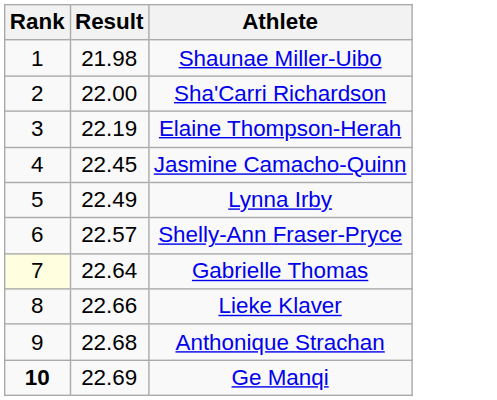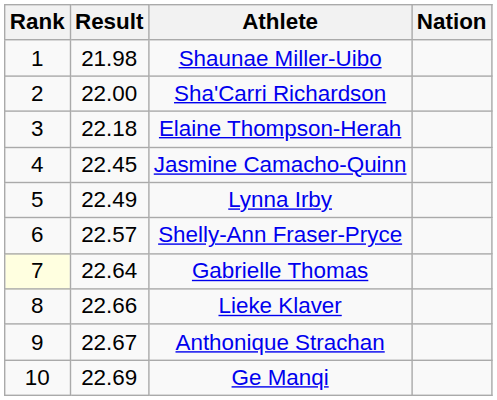+ column: Nation
Elaine Thompson-Herah | Result: 22.19 -> 22.18
Anthonique Strachan | Result: 22.68 -> 22.67
Ge Manqi | Rank: bold -> normal
